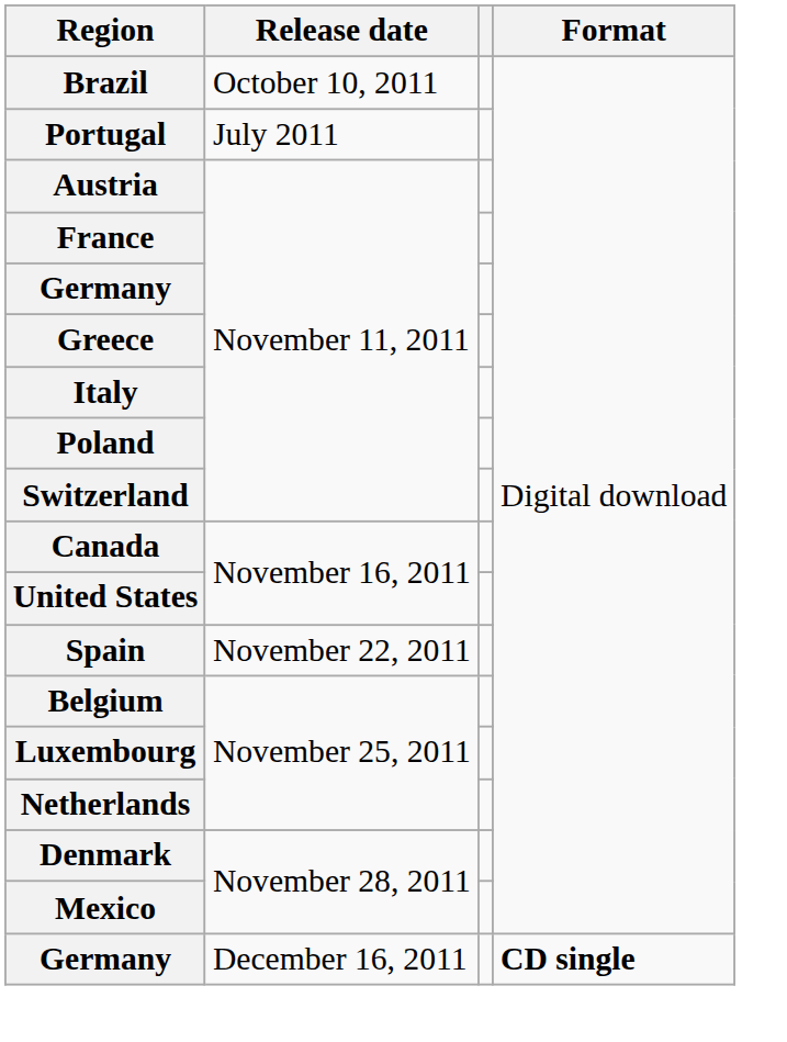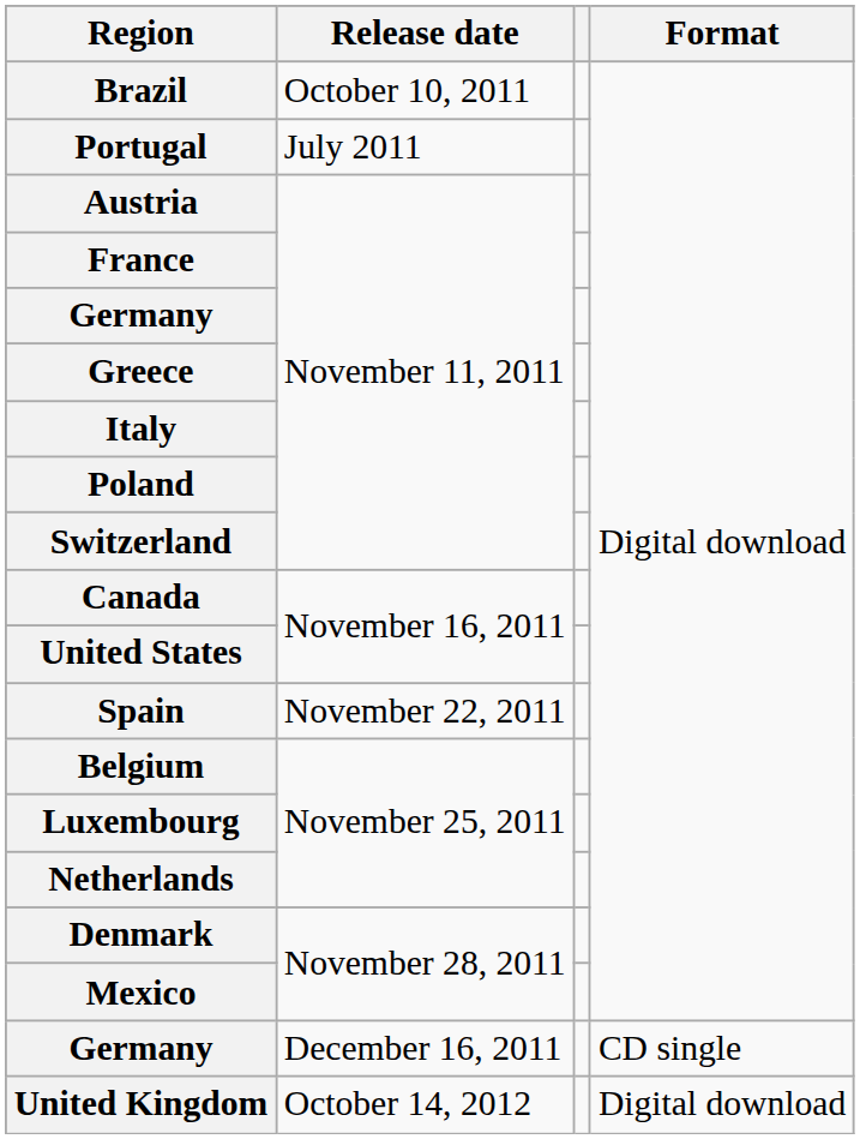Germany / December 16, 2011 | Format: bold -> normal
+ row: United Kingdom | October 14, 2012 | Digital download
